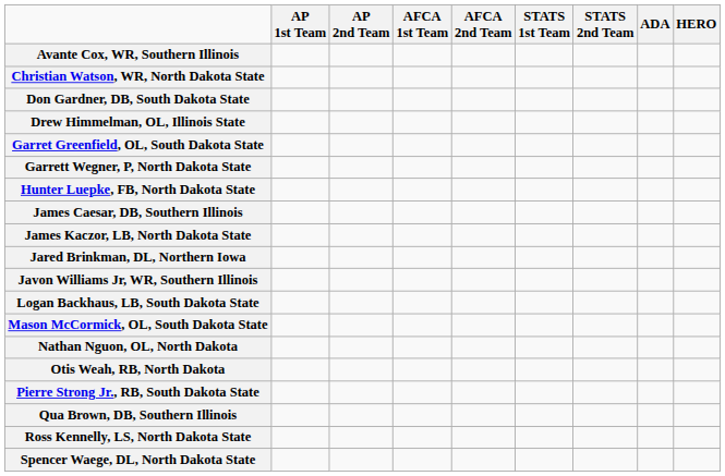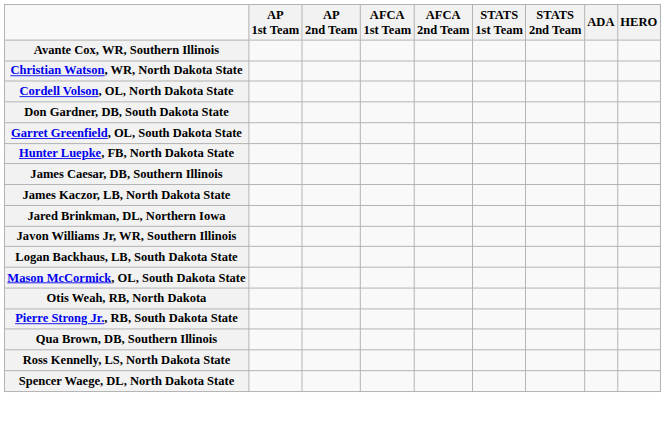+ row: Cordell Volson, OL, North Dakota State
- row: Drew Himmelman, OL, Illinois State
- row: Garrett Wegner, P, North Dakota State
- row: Nathan Nguon, OL, North Dakota
